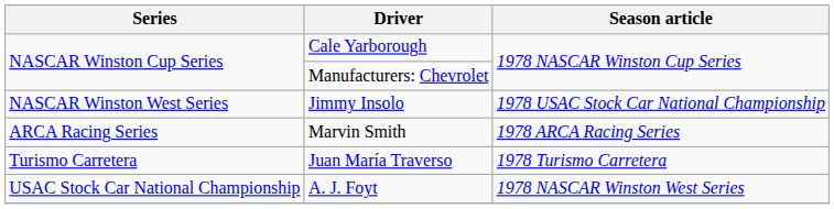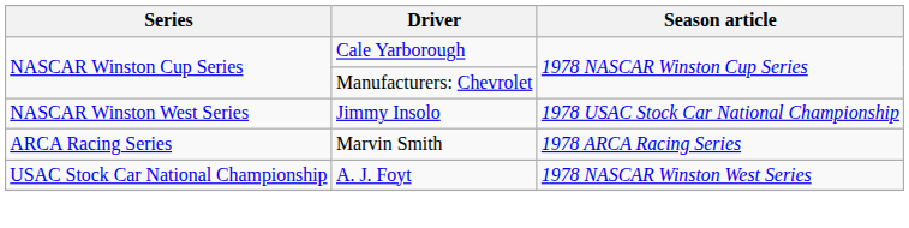- row: Turismo Carretera | Juan María Traverso | 1978 Turismo Carretera
